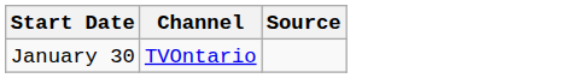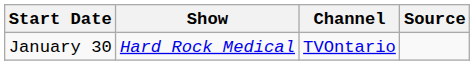+ column: Show | Hard Rock Medical
